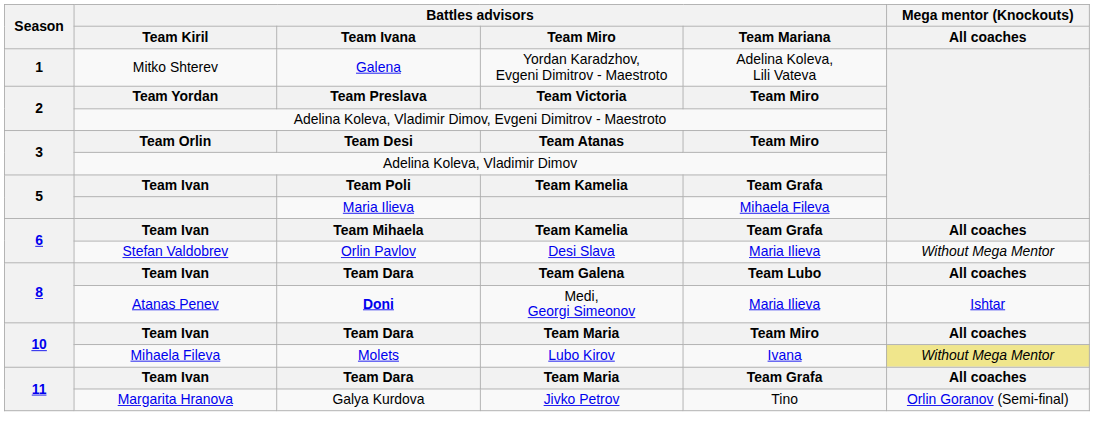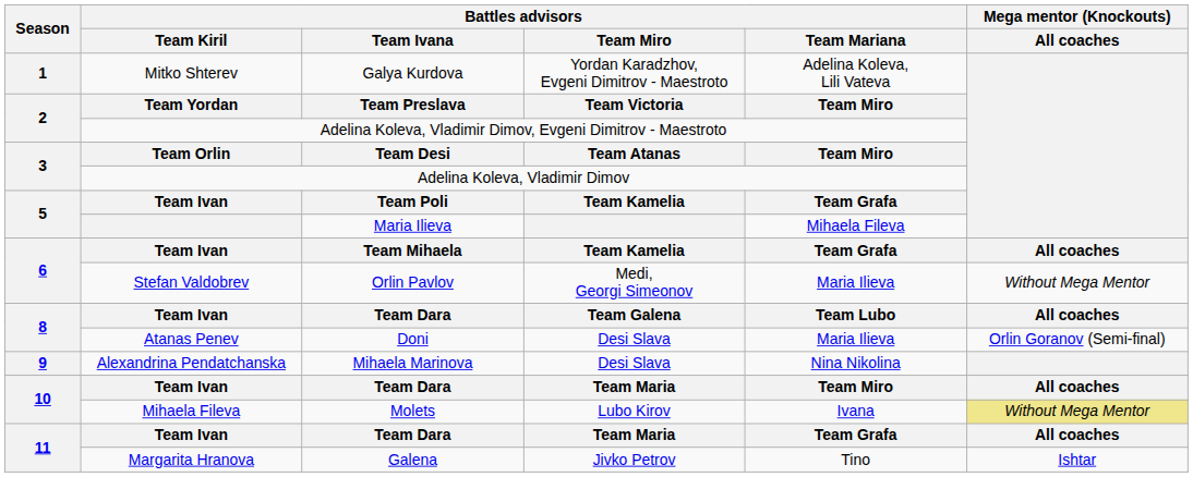1 | Battles advisors / Team Ivana: Galena -> Galya Kurdova
6 / Stefan Valdobrev | Battles advisors / Team Miro: Desi Slava -> Medi, Georgi Simeonov
8 / Atanas Penev | Battles advisors / Team Ivana: bold -> normal
8 / Atanas Penev | Battles advisors / Team Miro: Medi, Georgi Simeonov -> Desi Slava
8 / Atanas Penev | Mega mentor (Knockouts) / All coaches: Ishtar -> Orlin Goranov (Semi-final)
+ row: 9 | Alexandrina Pendatchanska | Mihaela Marinova | Desi Slava | Nina Nikolina
11 / Margarita Hranova | Battles advisors / Team Ivana: Galya Kurdova -> Galena
11 / Margarita Hranova | Mega mentor (Knockouts) / All coaches: Orlin Goranov (Semi-final) -> Ishtar
